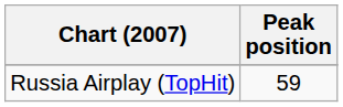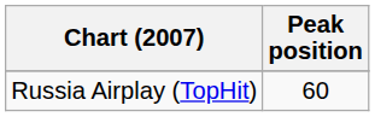Russia Airplay (TopHit) | Peak position: 59 -> 60
